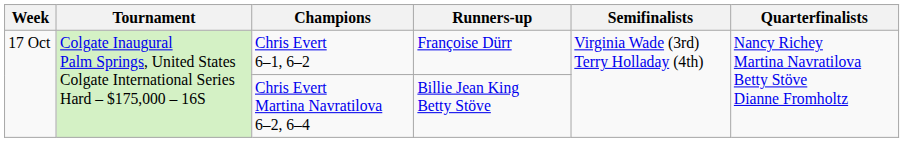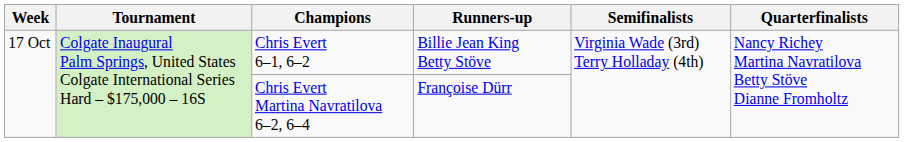Chris Evert 6–1, 6–2 | Runners-up: Françoise Dürr -> Billie Jean King Betty Stöve
Chris Evert Martina Navratilova 6–2, 6–4 | Runners-up: Billie Jean King Betty Stöve -> Françoise Dürr
